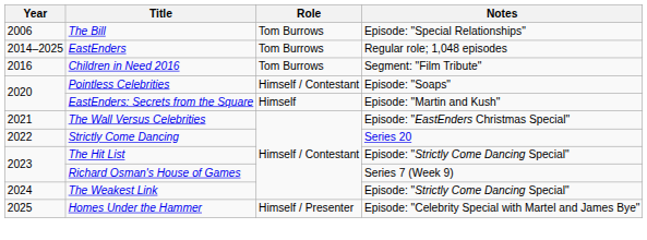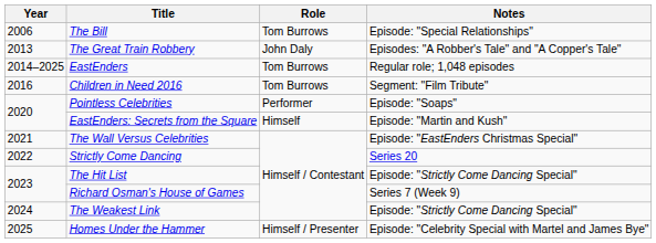+ row: 2013 | The Great Train Robbery | John Daly | Episodes: "A Robber's Tale" and "A Copper's Tale"
Pointless Celebrities | Role: Himself / Contestant -> Performer
